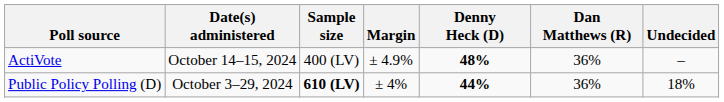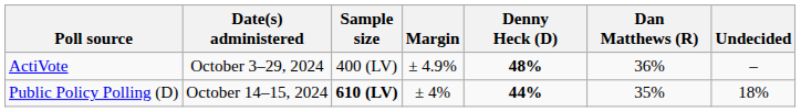ActiVote | Date(s) administered: October 14–15, 2024 -> October 3–29, 2024
Public Policy Polling (D) | Date(s) administered: October 3–29, 2024 -> October 14–15, 2024
Public Policy Polling (D) | Dan Matthews (R): 36% -> 35%
